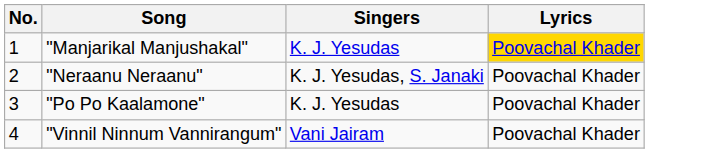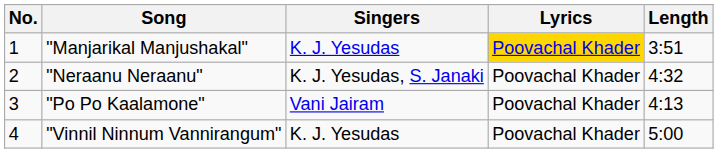+ column: Length | 3:51 | 4:32 | 4:13 | 5:00
"Po Po Kaalamone" | Singers: K. J. Yesudas -> Vani Jairam
"Vinnil Ninnum Vannirangum" | Singers: Vani Jairam -> K. J. Yesudas
